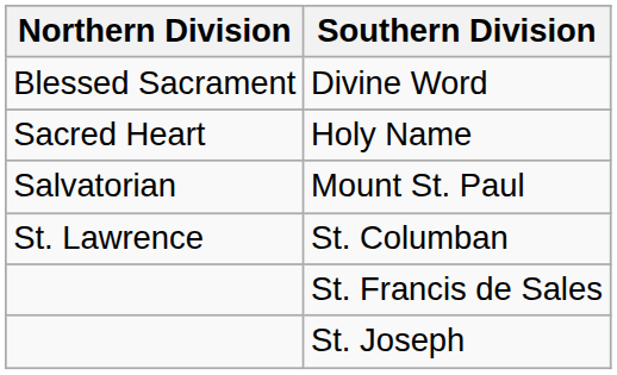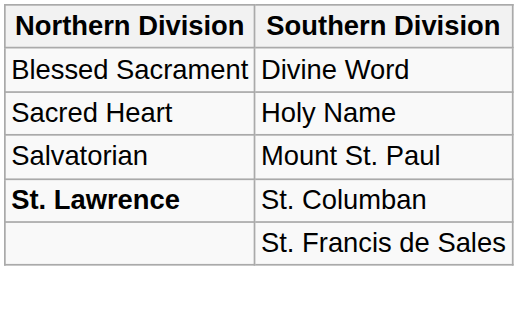St. Columban | Northern Division: normal -> bold
- row: St. Joseph
